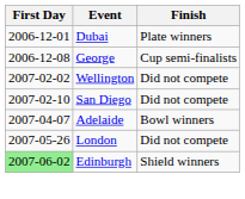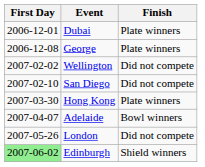George | Finish: Cup semi-finalists -> Plate winners
+ row: 2007-03-30 | Hong Kong | Plate winners
